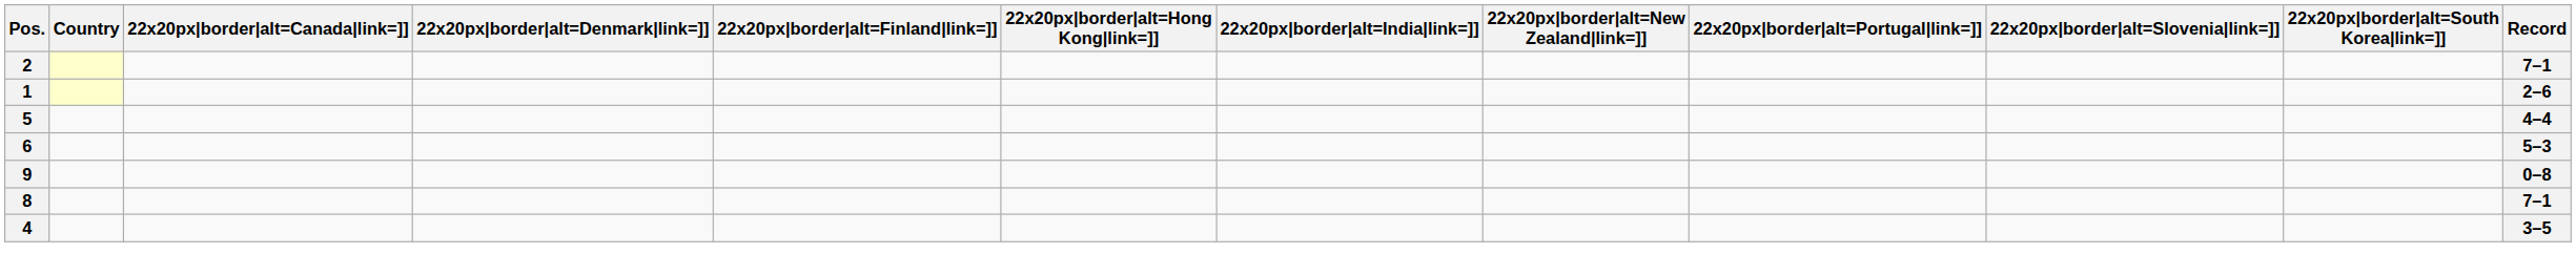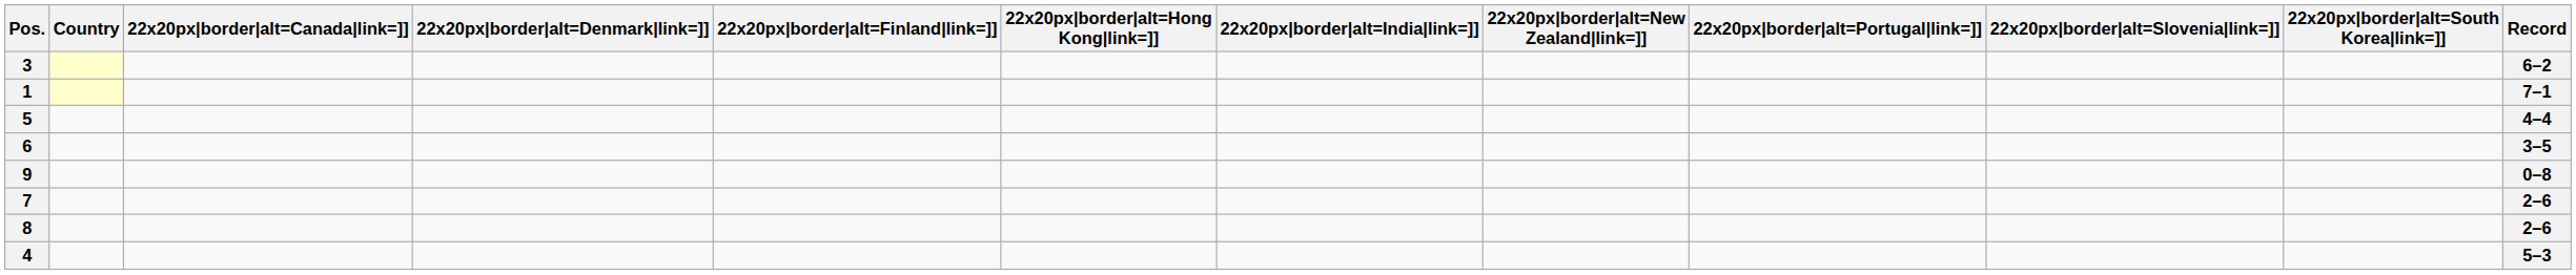- row: 2 | 7–1
+ row: 3 | 6–2
1 | Record: 2–6 -> 7–1
6 | Record: 5–3 -> 3–5
+ row: 7 | 2–6
8 | Record: 7–1 -> 2–6
4 | Record: 3–5 -> 5–3
